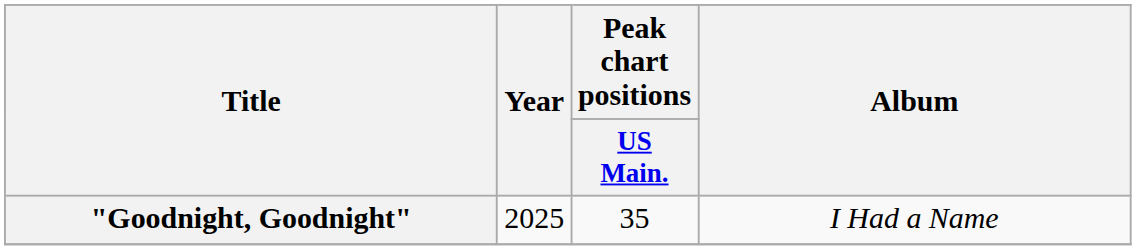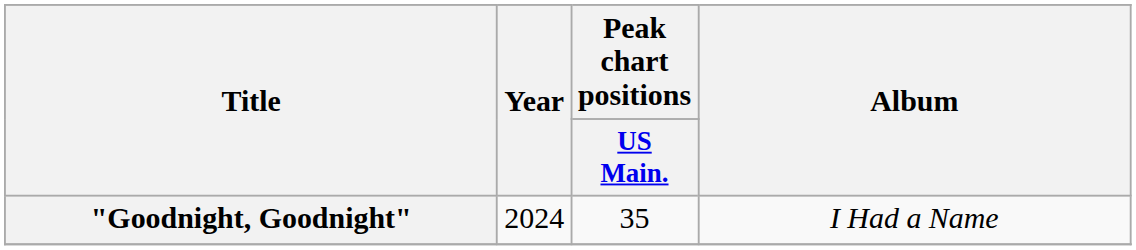"Goodnight, Goodnight" | Year: 2025 -> 2024
